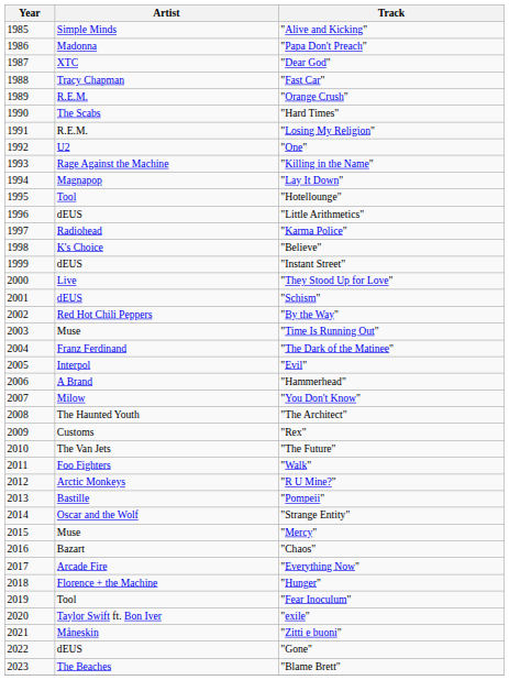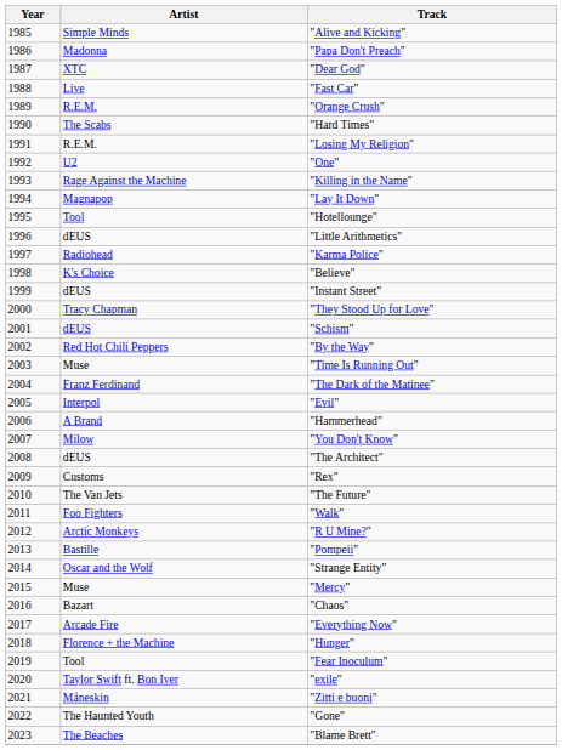"Fast Car" | Artist: Tracy Chapman -> Live
"They Stood Up for Love" | Artist: Live -> Tracy Chapman
"The Architect" | Artist: The Haunted Youth -> dEUS
"Gone" | Artist: dEUS -> The Haunted Youth
